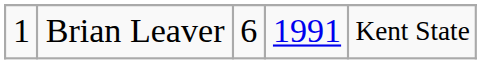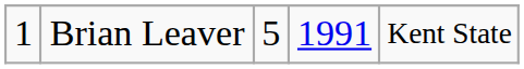Brian Leaver | column 3: 6 -> 5
